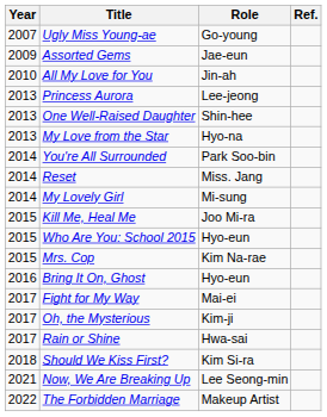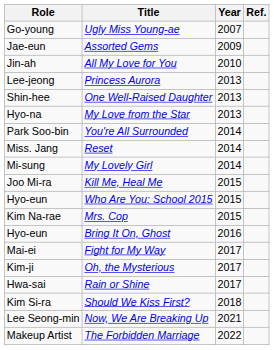columns swapped: Year <-> Role
